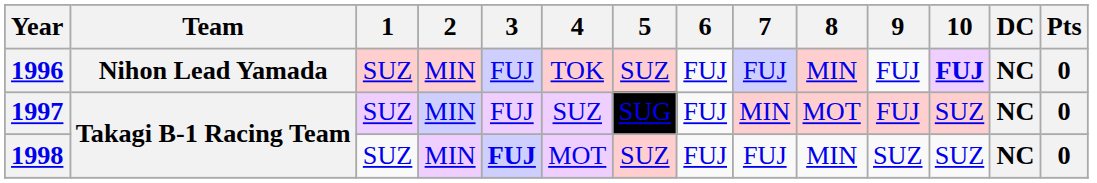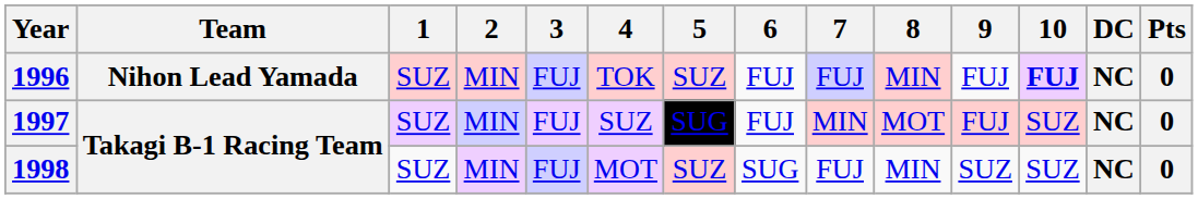1998 | 3: bold -> normal
1998 | 6: FUJ -> SUG
